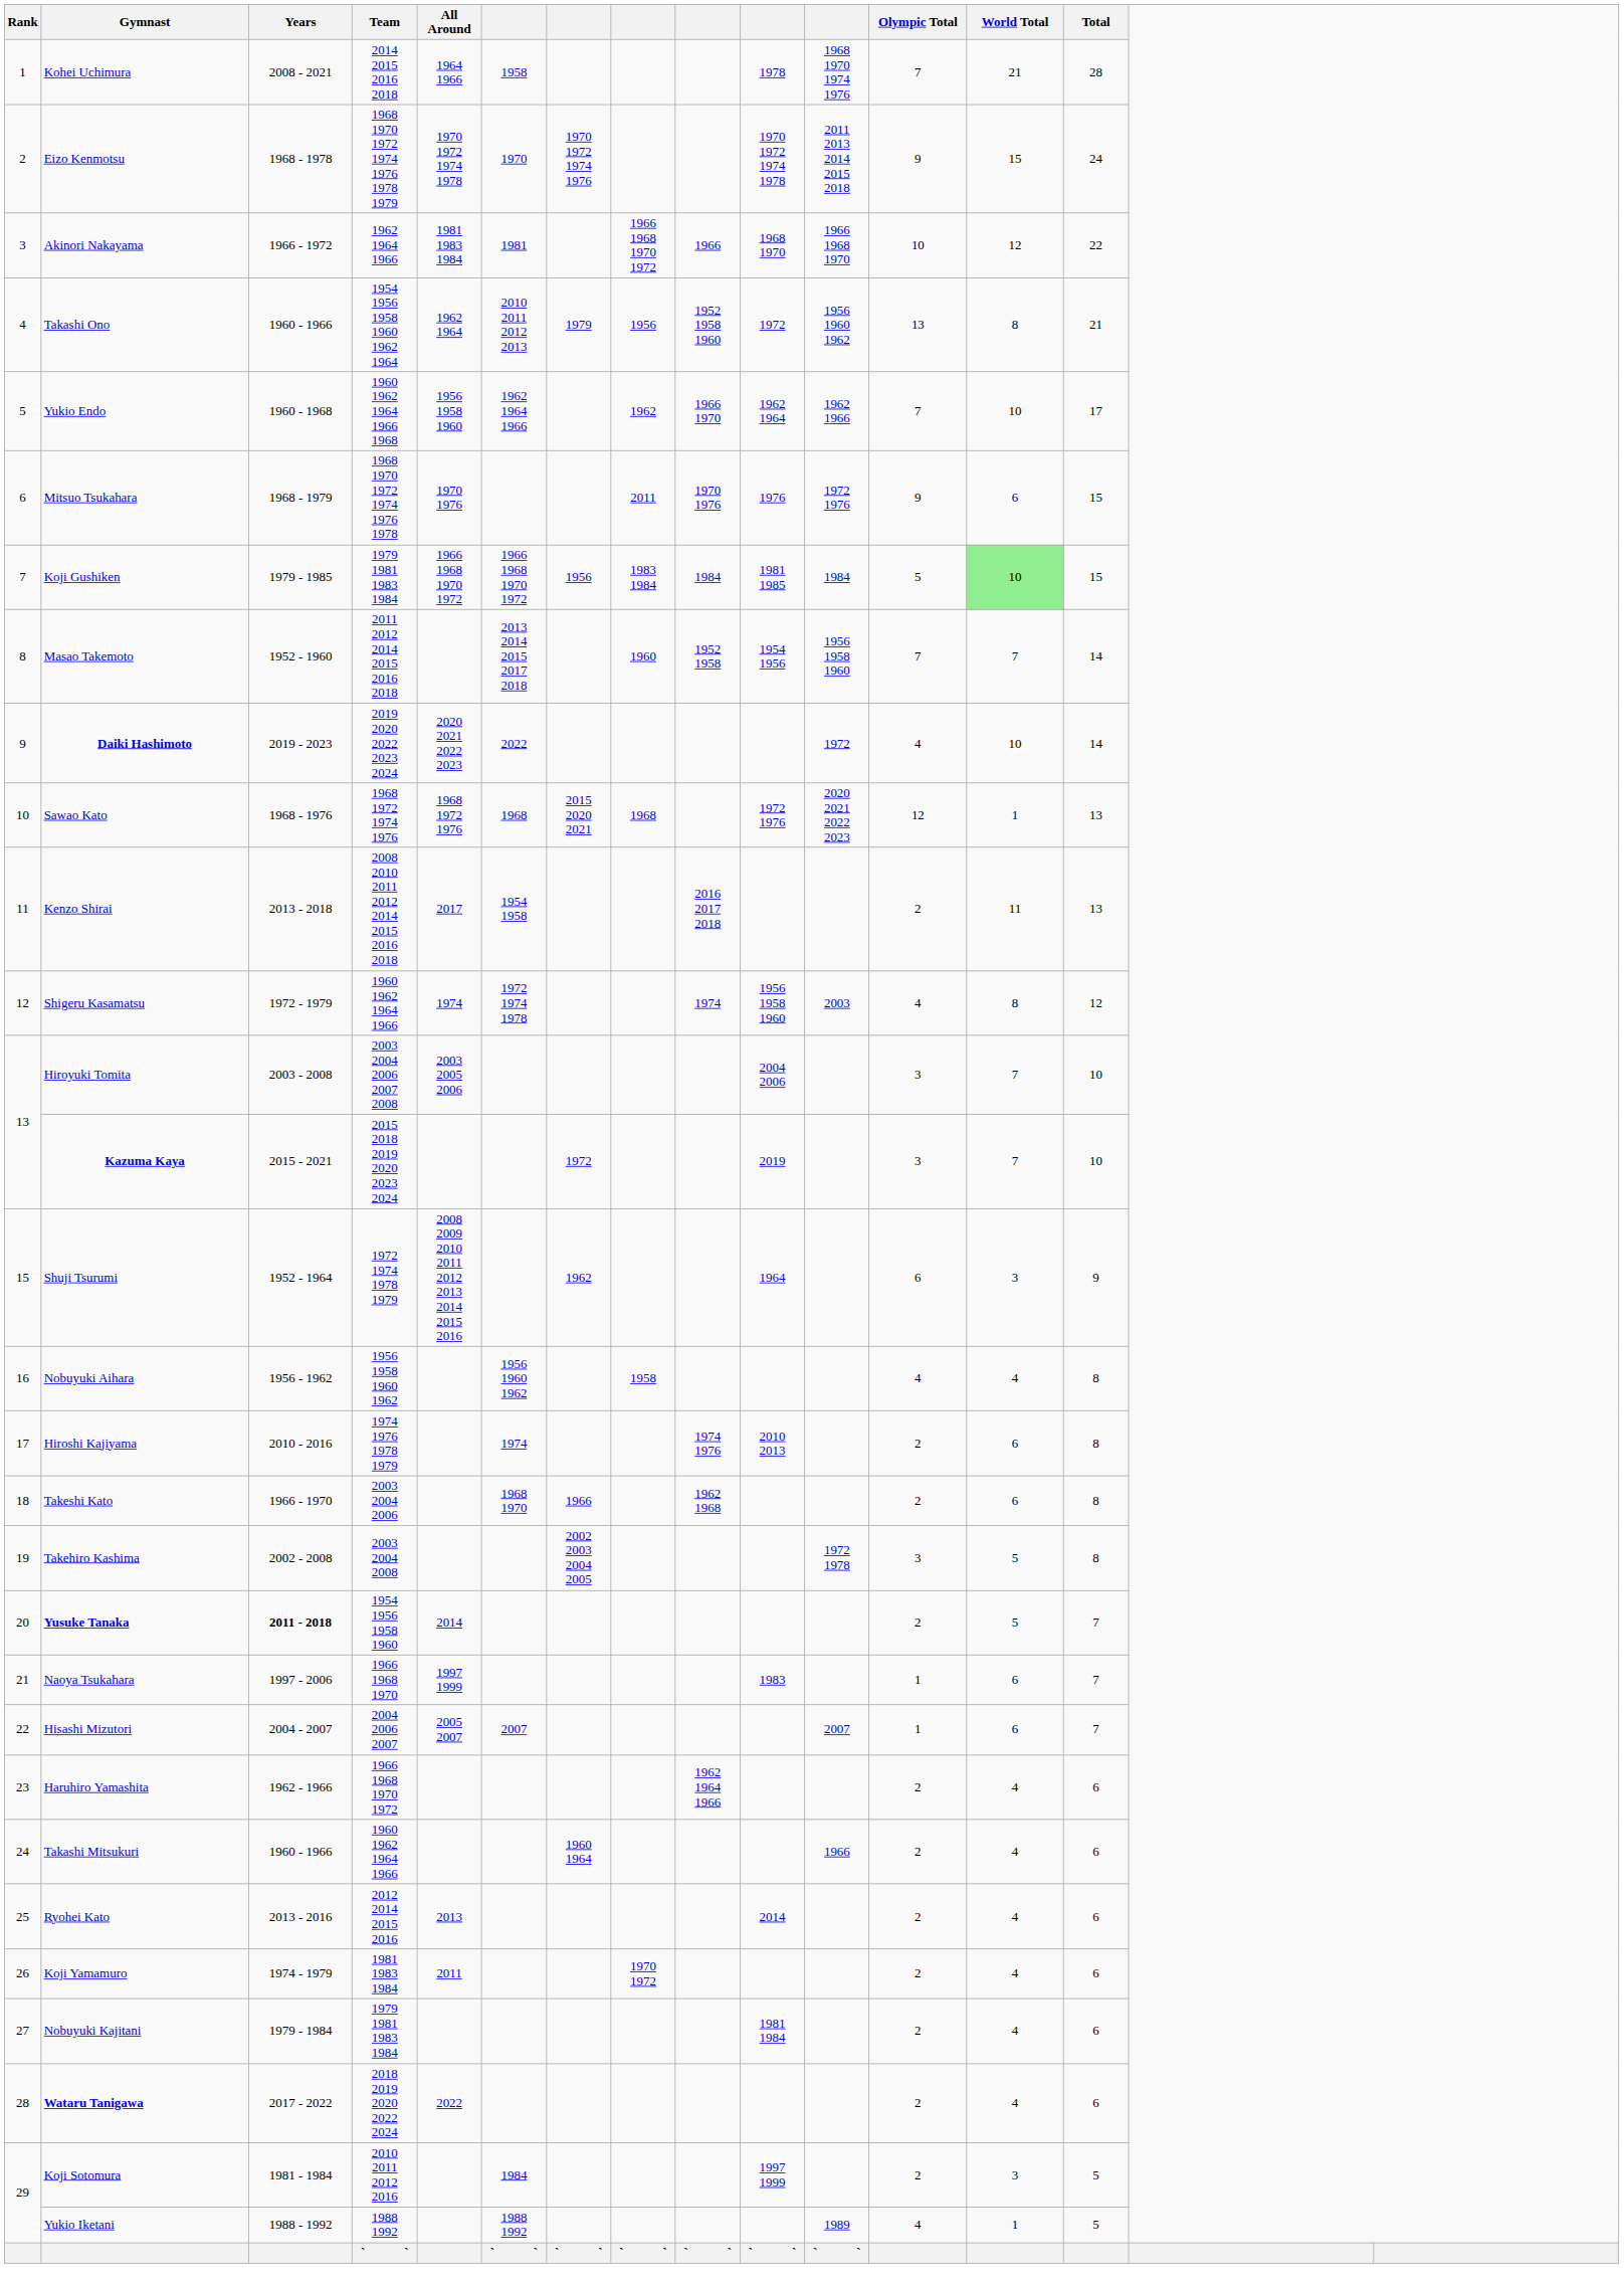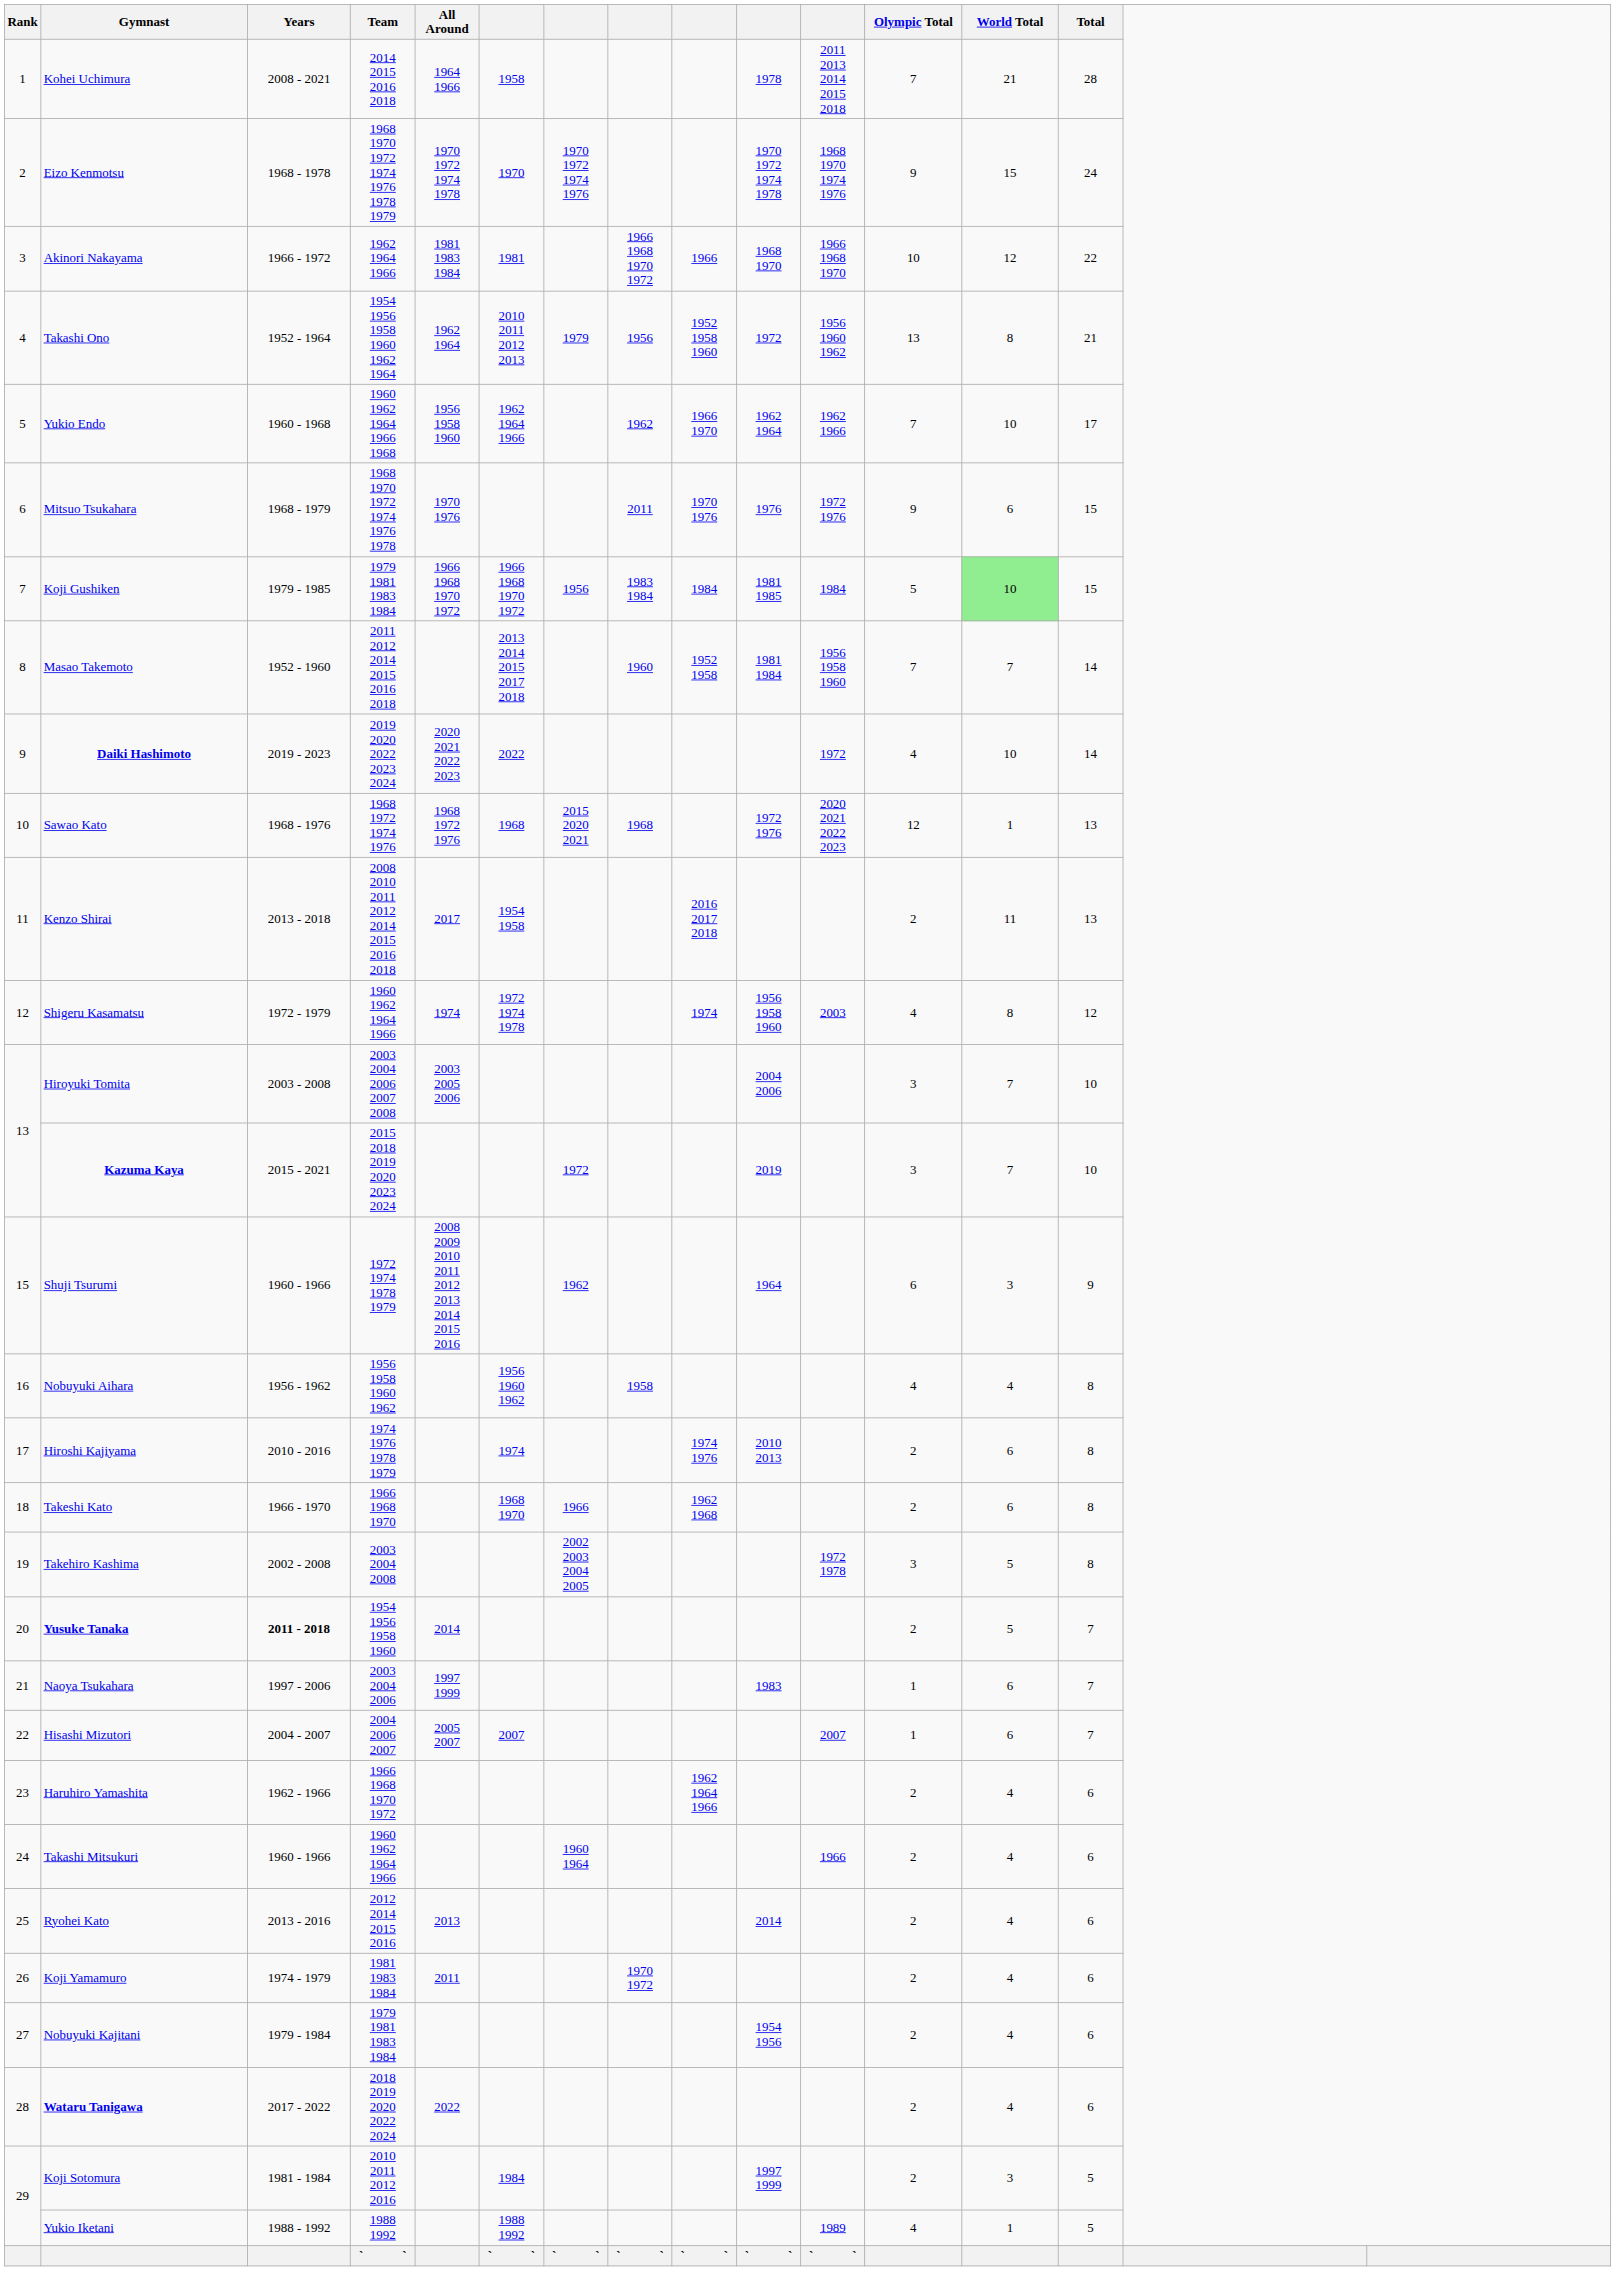Kohei Uchimura | column 11: 1968 1970 1974 1976 -> 2011 2013 2014 2015 2018
Eizo Kenmotsu | column 11: 2011 2013 2014 2015 2018 -> 1968 1970 1974 1976
Takashi Ono | Years: 1960 - 1966 -> 1952 - 1964
Masao Takemoto | column 10: 1954 1956 -> 1981 1984
Shuji Tsurumi | Years: 1952 - 1964 -> 1960 - 1966
Takeshi Kato | Team: 2003 2004 2006 -> 1966 1968 1970
Naoya Tsukahara | Team: 1966 1968 1970 -> 2003 2004 2006
Nobuyuki Kajitani | column 10: 1981 1984 -> 1954 1956
